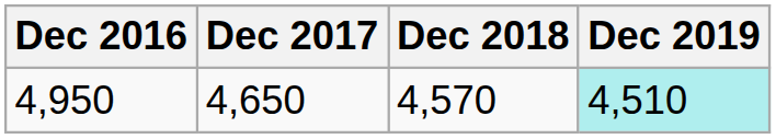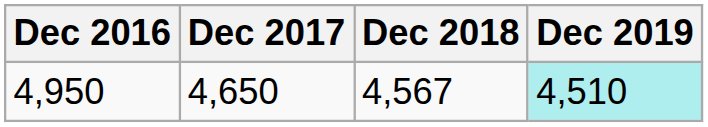4,950 | Dec 2018: 4,570 -> 4,567
